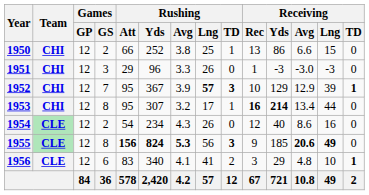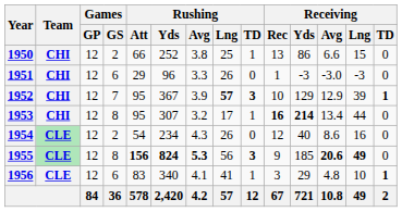1951 | Games / GS: 3 -> 6
1956 | Rushing / TD: 2 -> 1
